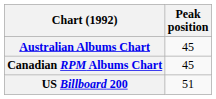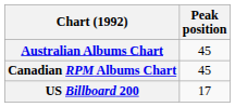US Billboard 200 | Peak position: 51 -> 17
